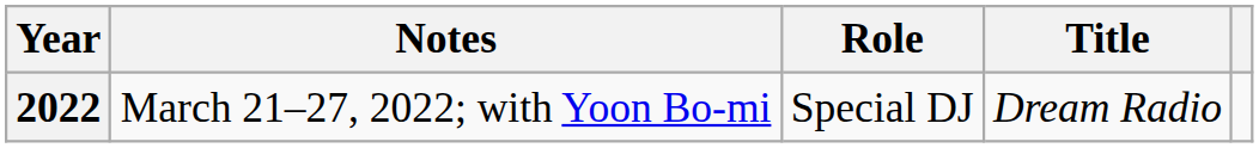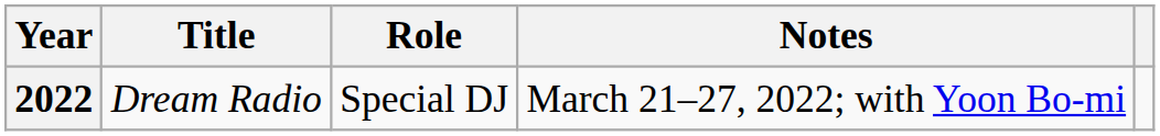columns swapped: Title <-> Notes
